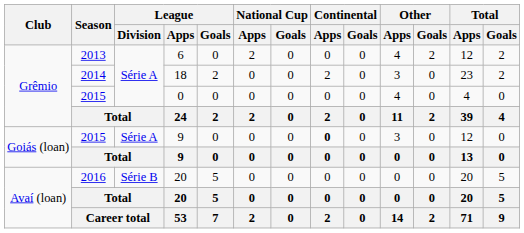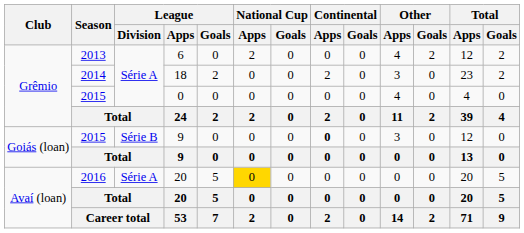2015 / 9 | League / Division: Série A -> Série B
2016 / 20 | League / Division: Série B -> Série A
2016 / 20 | National Cup / Apps: no background -> gold background
